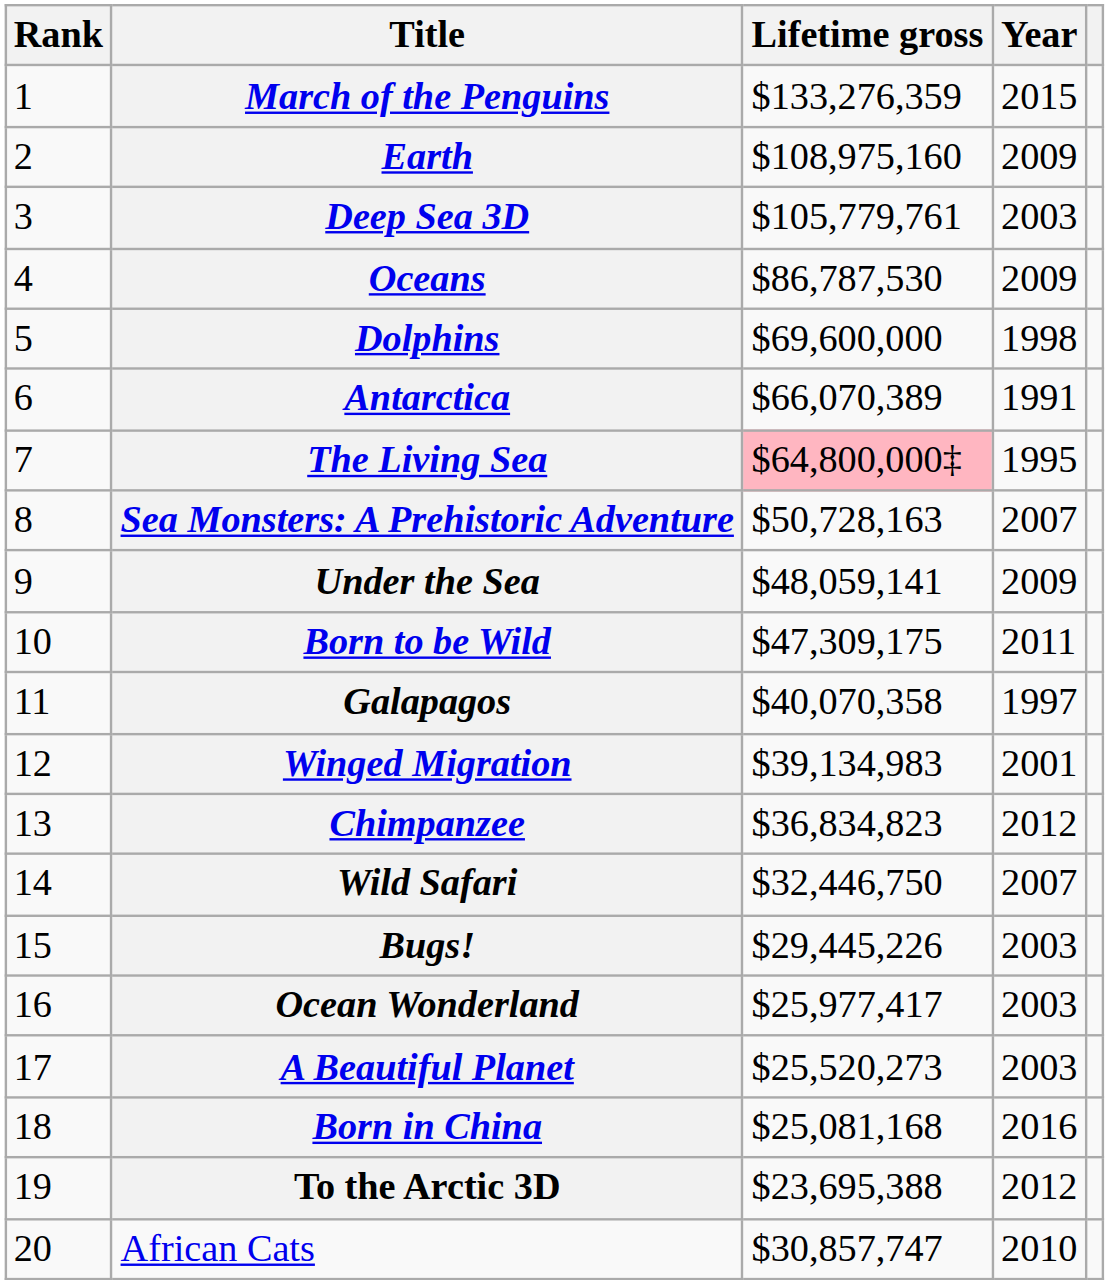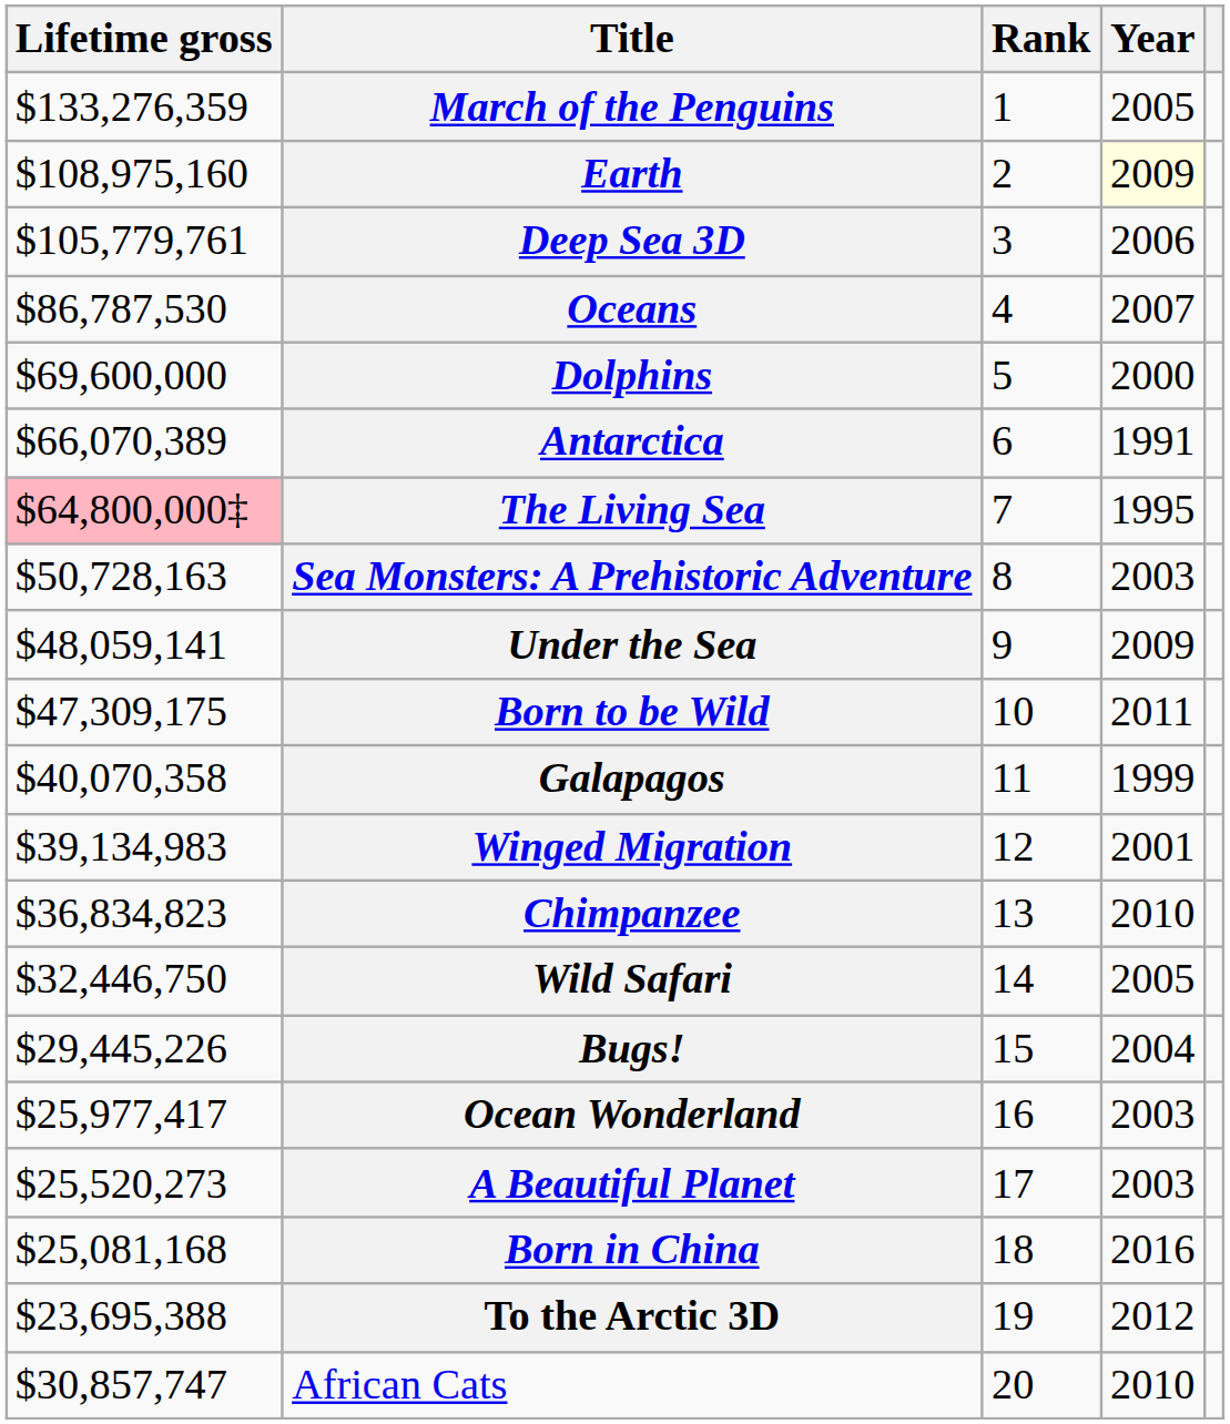columns swapped: Rank <-> Lifetime gross
March of the Penguins | Year: 2015 -> 2005
Earth | Year: no background -> lightyellow background
Deep Sea 3D | Year: 2003 -> 2006
Oceans | Year: 2009 -> 2007
Dolphins | Year: 1998 -> 2000
Sea Monsters: A Prehistoric Adventure | Year: 2007 -> 2003
Galapagos | Year: 1997 -> 1999
Chimpanzee | Year: 2012 -> 2010
Wild Safari | Year: 2007 -> 2005
Bugs! | Year: 2003 -> 2004
